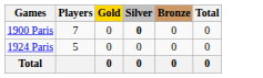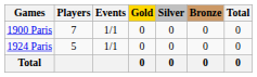+ column: Events | 1/1 | 1/1
1900 Paris | Silver: bold -> normal
